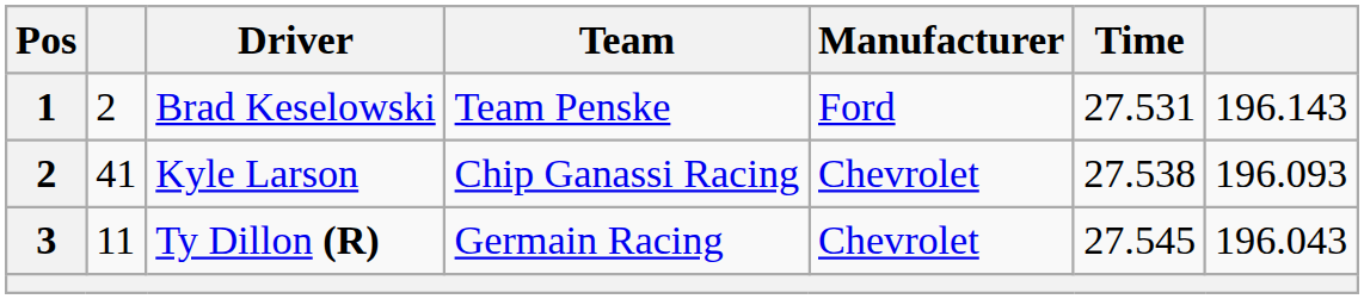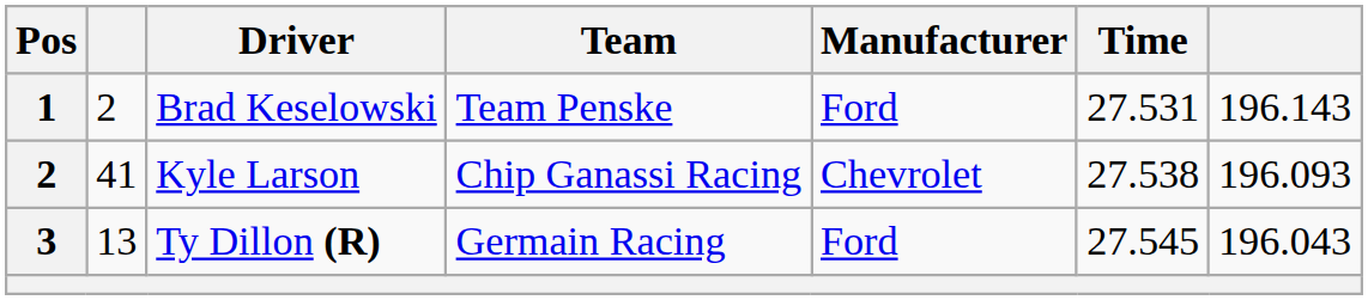Ty Dillon (R) | column 2: 11 -> 13
Ty Dillon (R) | Manufacturer: Chevrolet -> Ford
